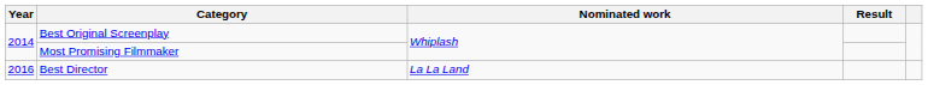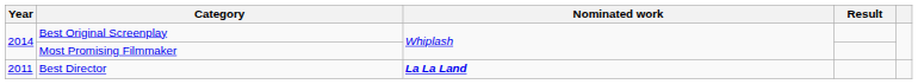Best Director | Year: 2016 -> 2011
Best Director | Nominated work: normal -> bold
